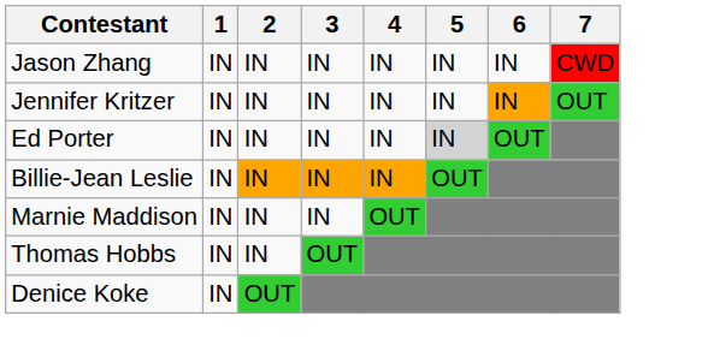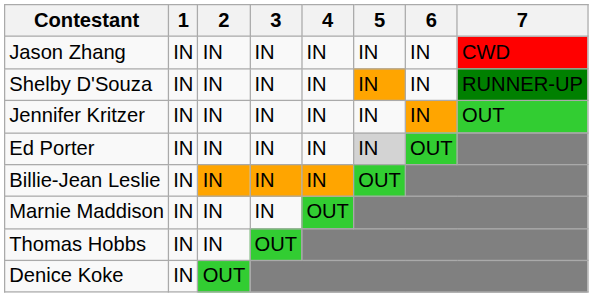+ row: Shelby D'Souza | IN | IN | IN | IN | IN | IN | RUNNER-UP
